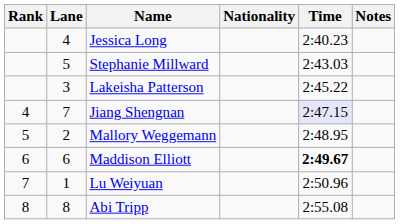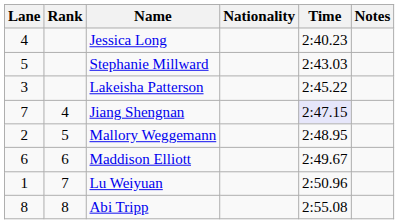columns swapped: Rank <-> Lane
Maddison Elliott | Time: bold -> normal
